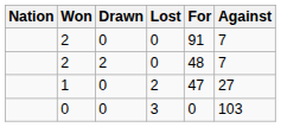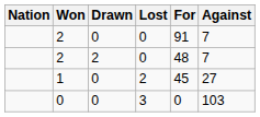1 | For: 47 -> 45
